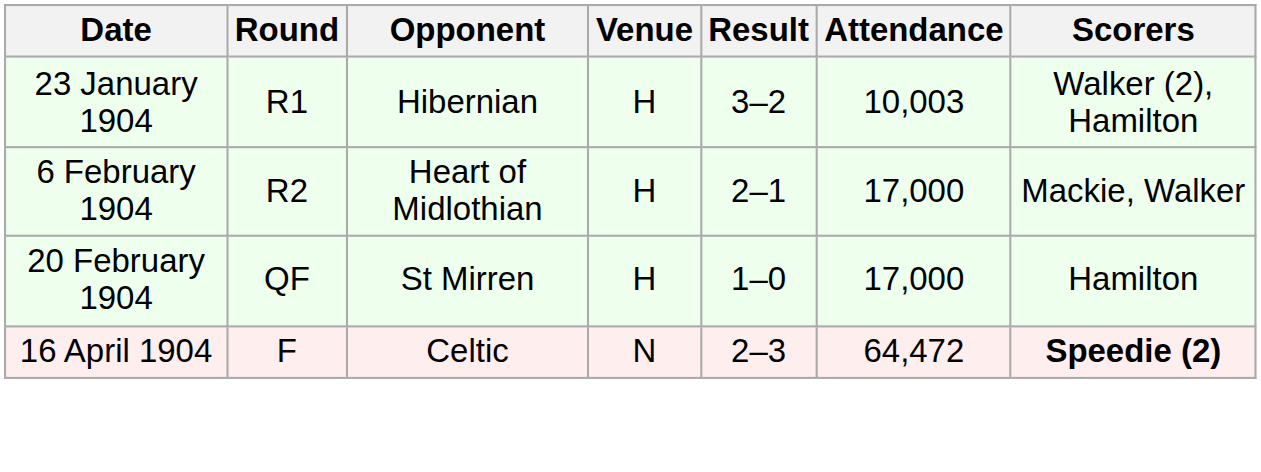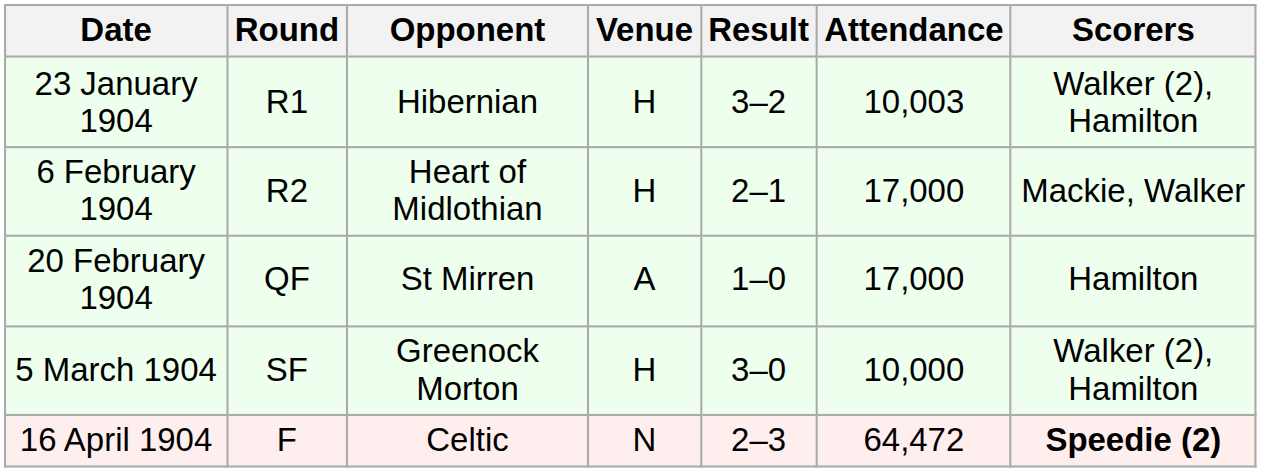20 February 1904 | Venue: H -> A
+ row: 5 March 1904 | SF | Greenock Morton | H | 3–0 | 10,000 | Walker (2), Hamilton
